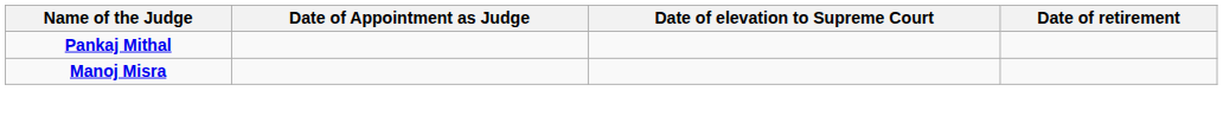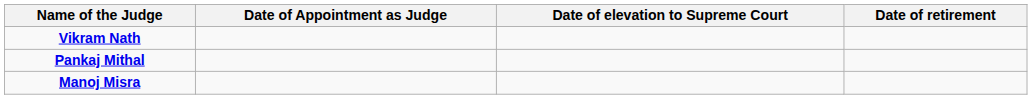+ row: Vikram Nath
